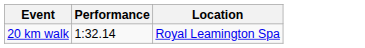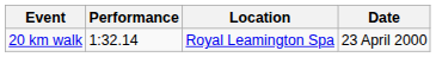+ column: Date | 23 April 2000
